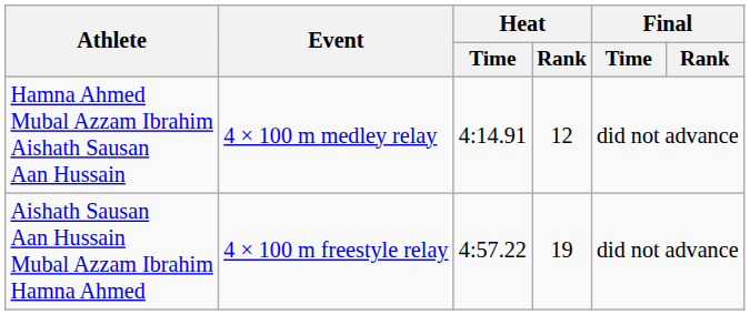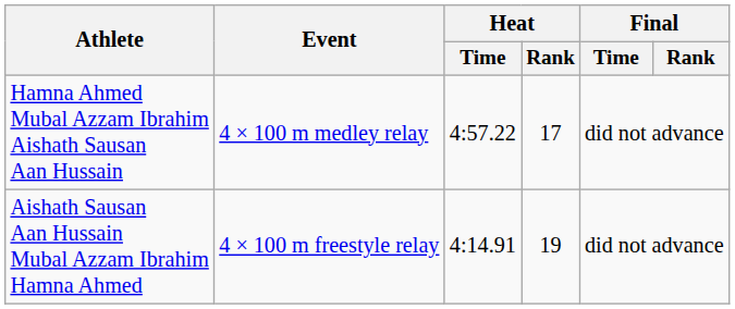Hamna Ahmed Mubal Azzam Ibrahim Aishath Sausan Aan Hussain | Heat / Time: 4:14.91 -> 4:57.22
Hamna Ahmed Mubal Azzam Ibrahim Aishath Sausan Aan Hussain | Heat / Rank: 12 -> 17
Aishath Sausan Aan Hussain Mubal Azzam Ibrahim Hamna Ahmed | Heat / Time: 4:57.22 -> 4:14.91
